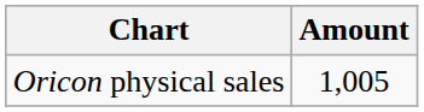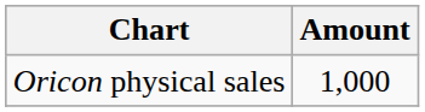Oricon physical sales | Amount: 1,005 -> 1,000
